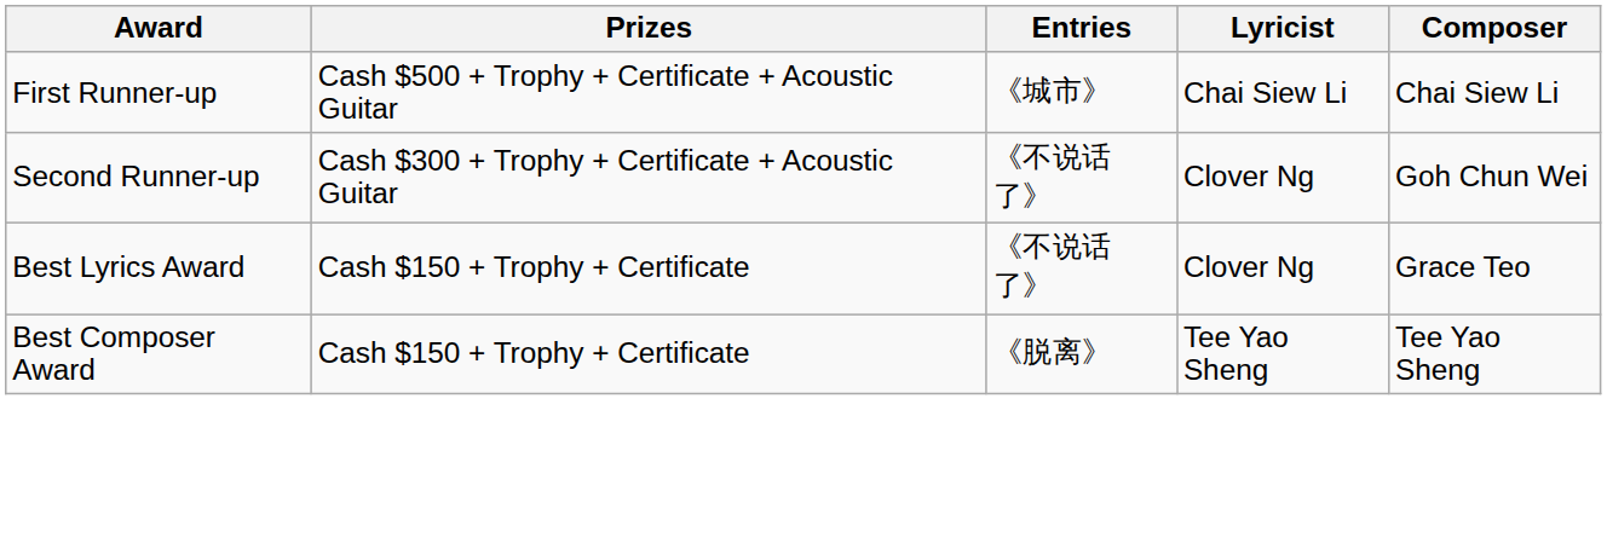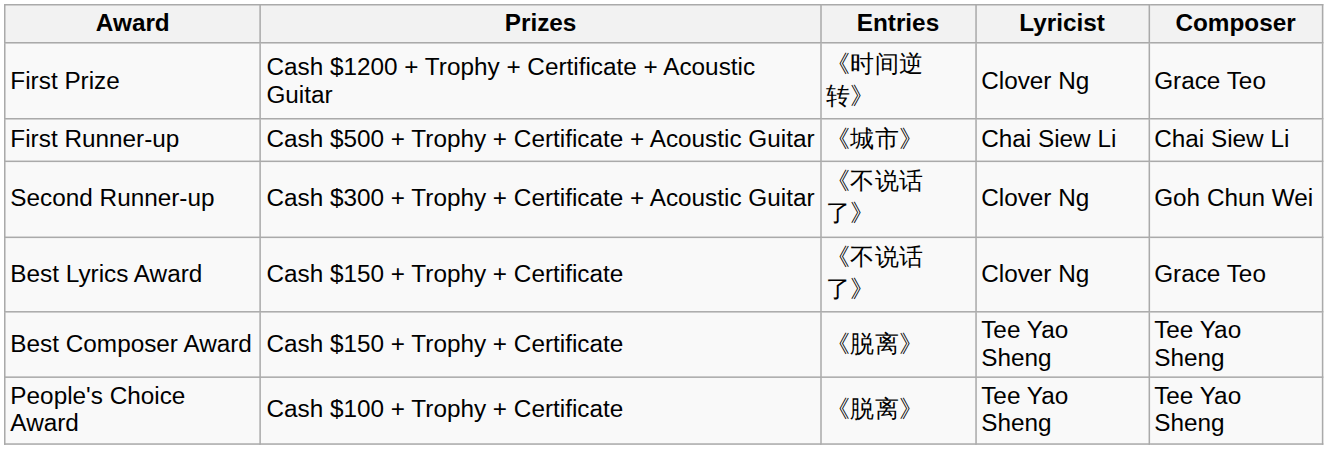+ row: First Prize | Cash $1200 + Trophy + Certificate + Acoustic Guitar | 《时间逆转》 | Clover Ng | Grace Teo
+ row: People's Choice Award | Cash $100 + Trophy + Certificate | 《脱离》 | Tee Yao Sheng | Tee Yao Sheng
